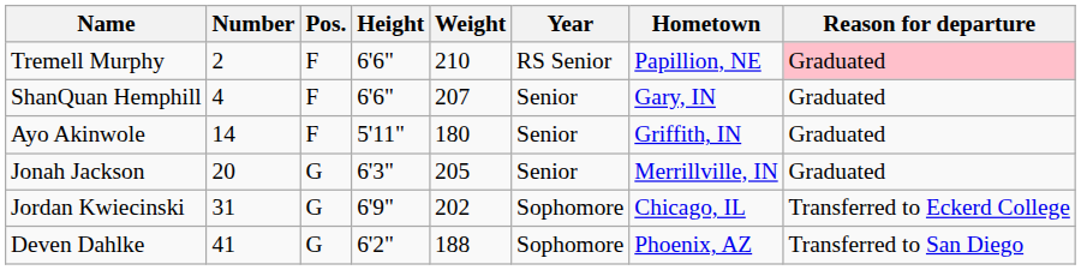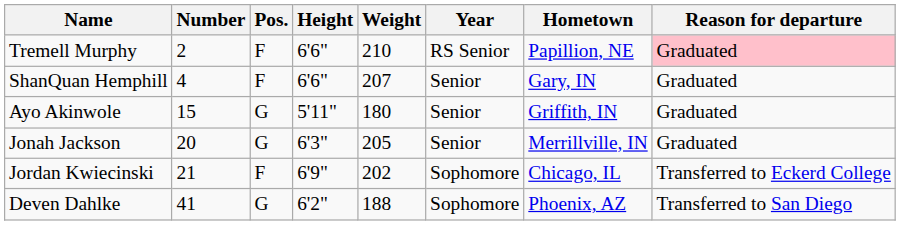Ayo Akinwole | Number: 14 -> 15
Ayo Akinwole | Pos.: F -> G
Jordan Kwiecinski | Number: 31 -> 21
Jordan Kwiecinski | Pos.: G -> F
